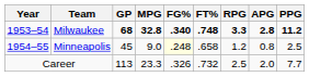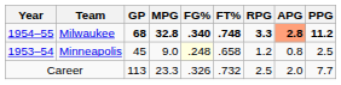Milwaukee | Year: 1953–54 -> 1954–55
Milwaukee | APG: no background -> lightsalmon background
Minneapolis | Year: 1954–55 -> 1953–54
